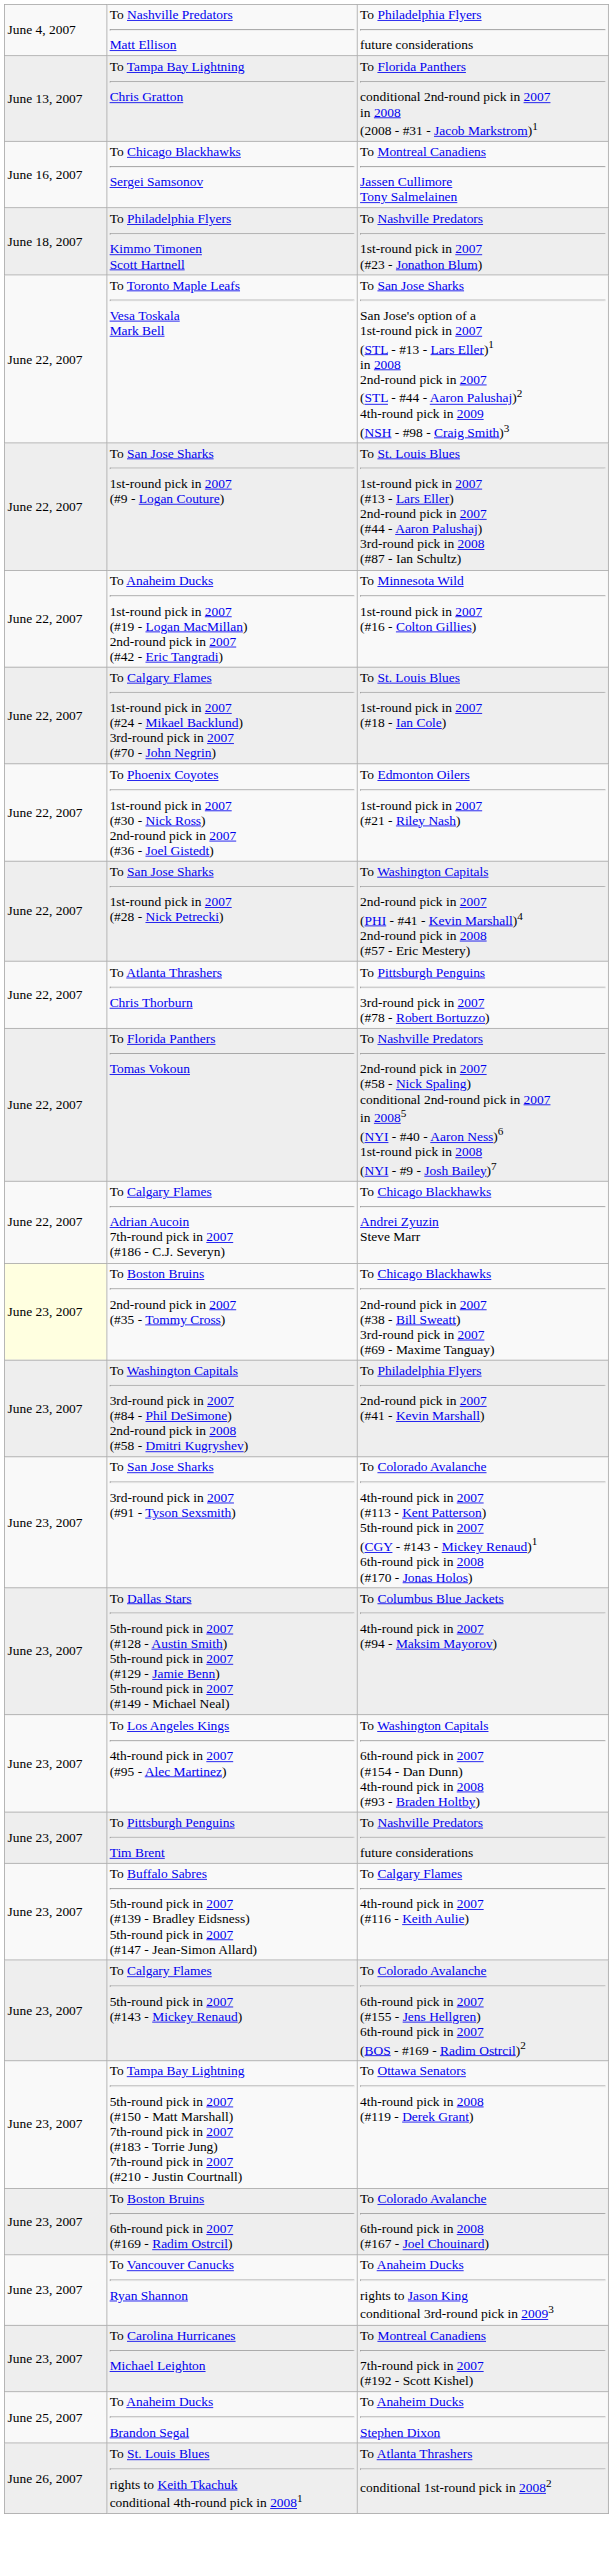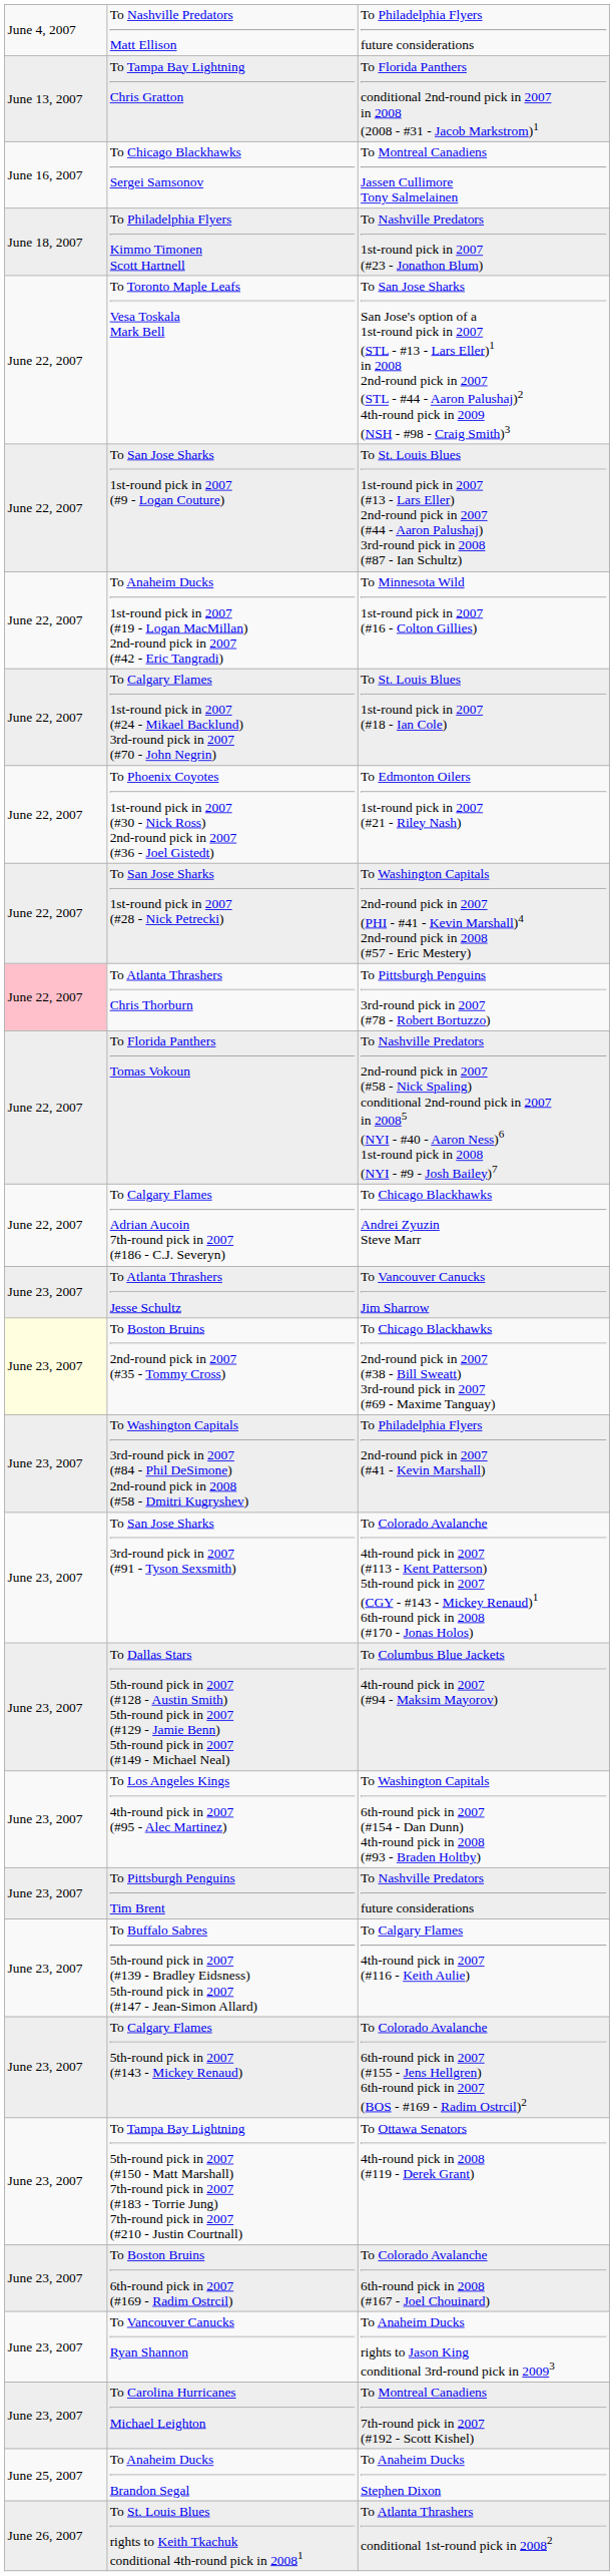To Atlanta Thrashers Chris Thorburn | column 1: no background -> pink background
+ row: June 23, 2007 | To Atlanta Thrashers Jesse Schultz | To Vancouver Canucks Jim Sharrow
